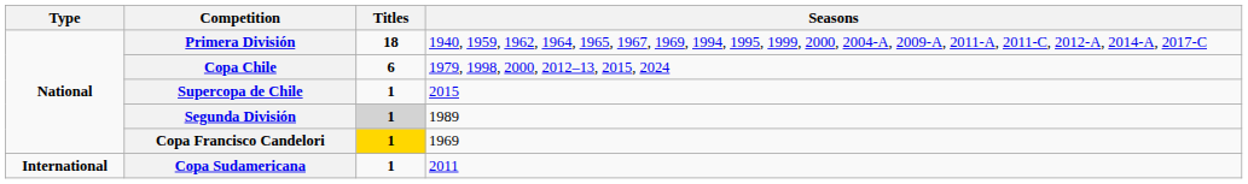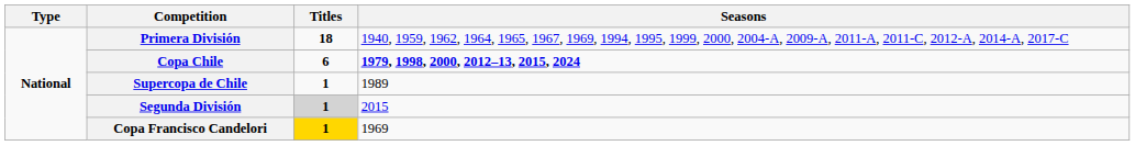Copa Chile | Seasons: normal -> bold
Supercopa de Chile | Seasons: 2015 -> 1989
Segunda División | Seasons: 1989 -> 2015
- row: International | Copa Sudamericana | 1 | 2011
